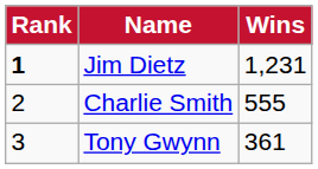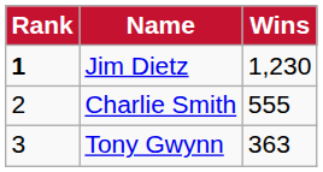Jim Dietz | Wins: 1,231 -> 1,230
Tony Gwynn | Wins: 361 -> 363
